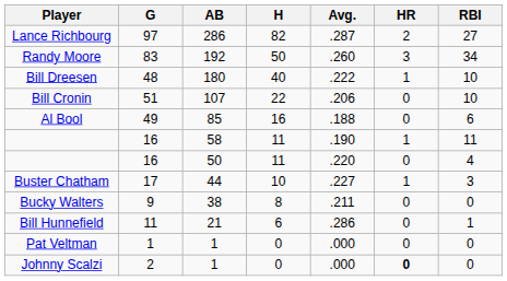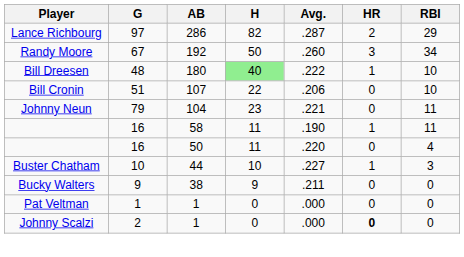Lance Richbourg | RBI: 27 -> 29
Randy Moore | G: 83 -> 67
Bill Dreesen | H: no background -> lightgreen background
+ row: Johnny Neun | 79 | 104 | 23 | .221 | 0 | 11
- row: Al Bool | 49 | 85 | 16 | .188 | 0 | 6
Buster Chatham | G: 17 -> 10
Bucky Walters | H: 8 -> 9
- row: Bill Hunnefield | 11 | 21 | 6 | .286 | 0 | 1
